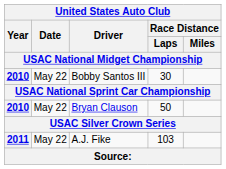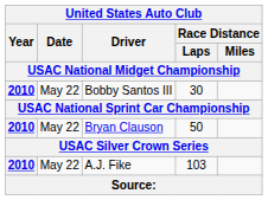A.J. Fike | Year: 2011 -> 2010
